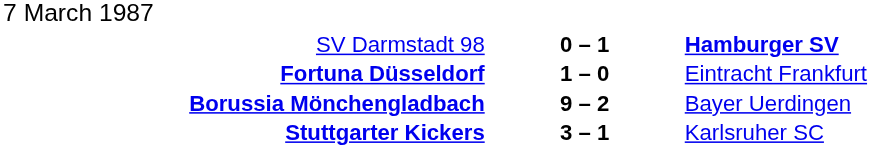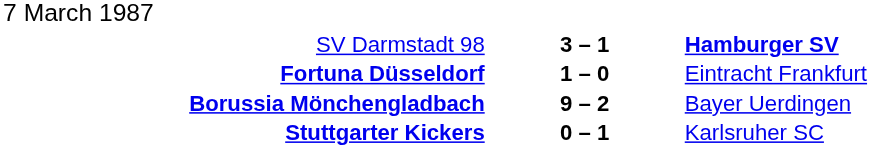SV Darmstadt 98 | column 2: 0 – 1 -> 3 – 1
Stuttgarter Kickers | column 2: 3 – 1 -> 0 – 1
